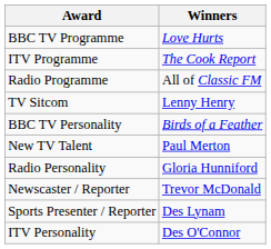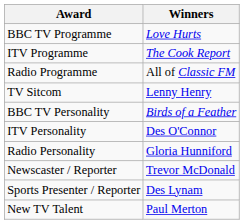rows swapped: ITV Personality <-> New TV Talent
